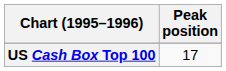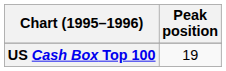US Cash Box Top 100 | Peak position: 17 -> 19
